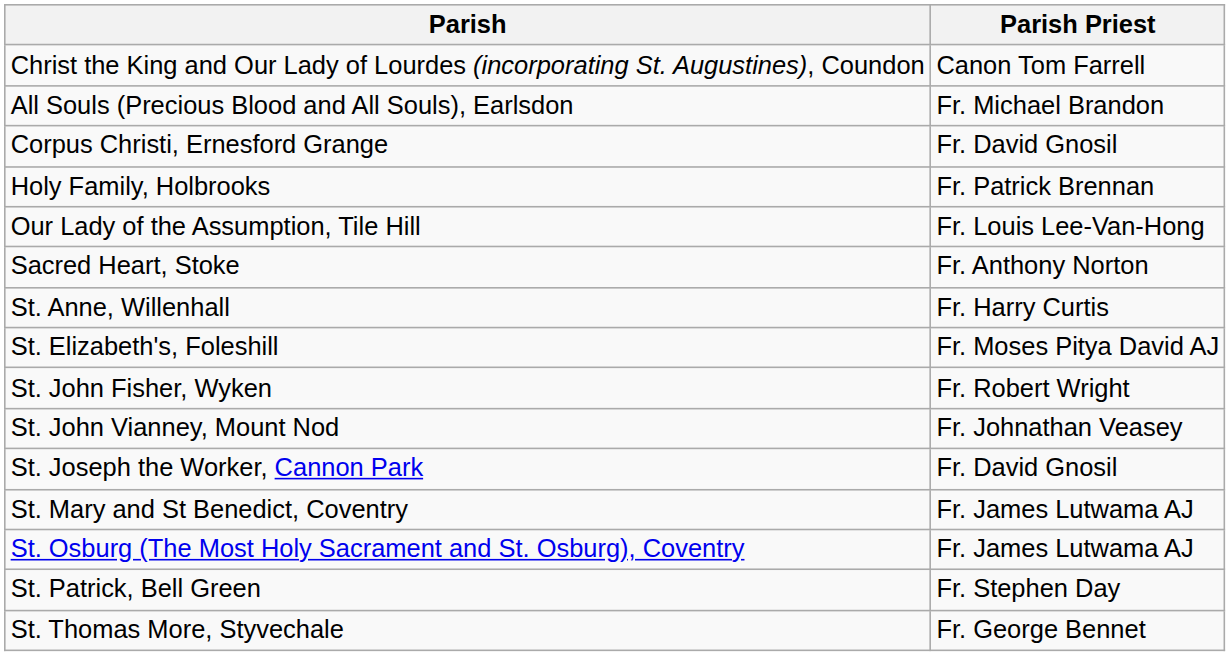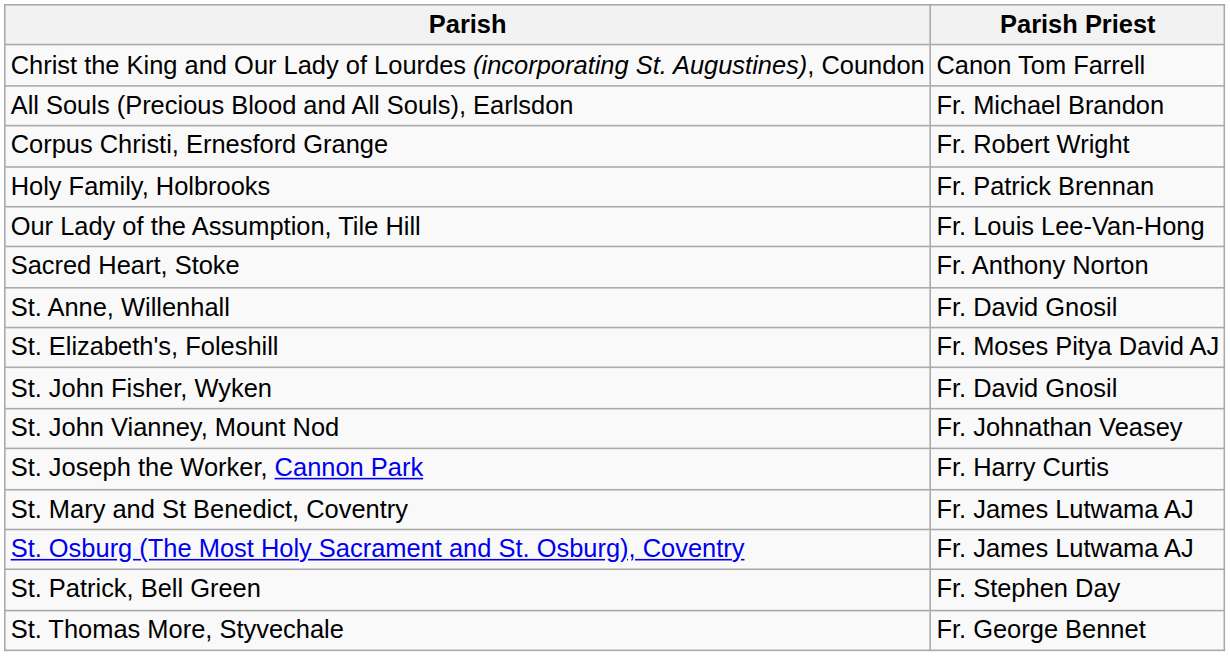Corpus Christi, Ernesford Grange | Parish Priest: Fr. David Gnosil -> Fr. Robert Wright
St. Anne, Willenhall | Parish Priest: Fr. Harry Curtis -> Fr. David Gnosil
St. John Fisher, Wyken | Parish Priest: Fr. Robert Wright -> Fr. David Gnosil
St. Joseph the Worker, Cannon Park | Parish Priest: Fr. David Gnosil -> Fr. Harry Curtis
